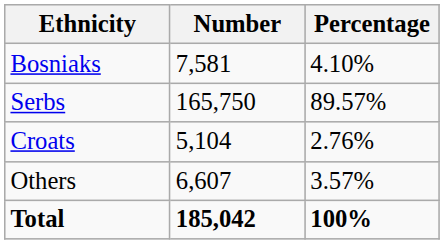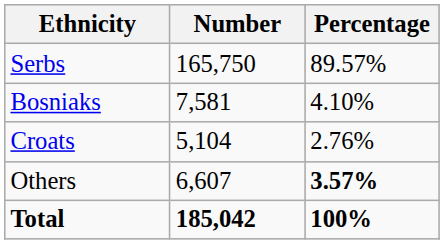rows swapped: Serbs <-> Bosniaks
Others | Percentage: normal -> bold
